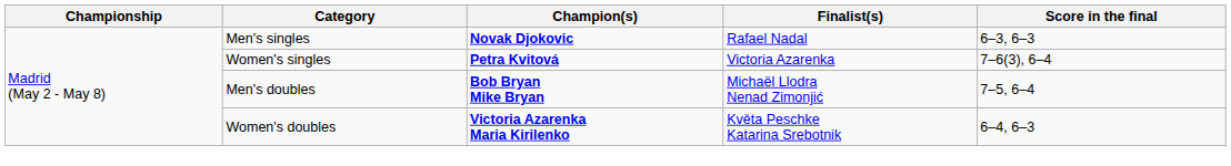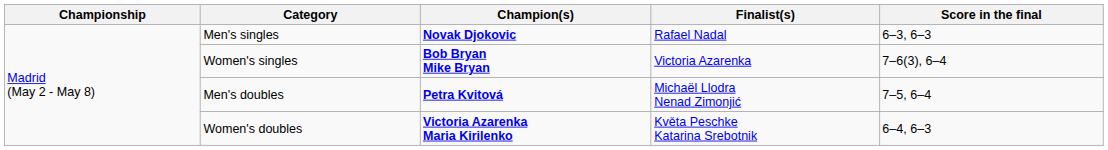Women's singles | Champion(s): Petra Kvitová -> Bob Bryan Mike Bryan
Men's doubles | Champion(s): Bob Bryan Mike Bryan -> Petra Kvitová
